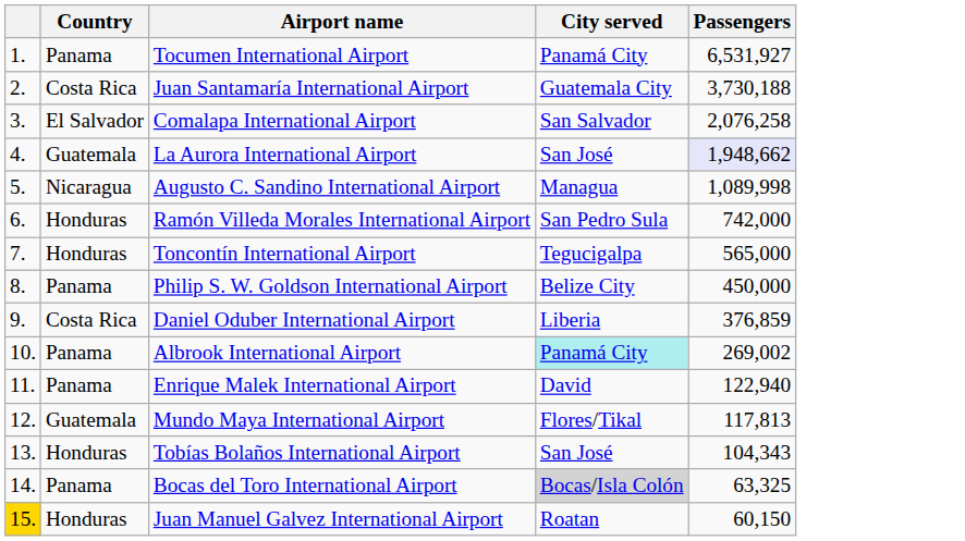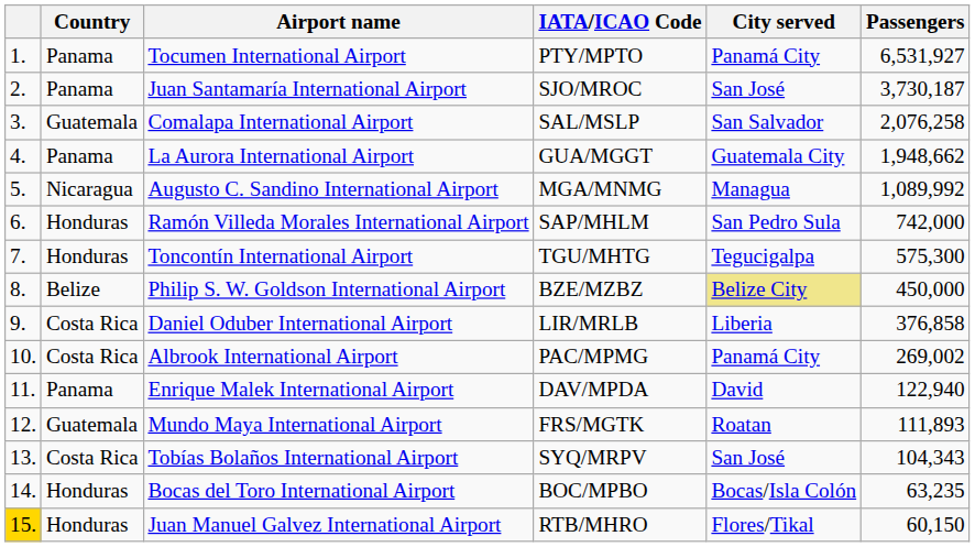+ column: IATA/ICAO Code | PTY/MPTO | SJO/MROC | SAL/MSLP | GUA/MGGT | MGA/MNMG | SAP/MHLM | TGU/MHTG | BZE/MZBZ | LIR/MRLB | PAC/MPMG | DAV/MPDA | FRS/MGTK | SYQ/MRPV | BOC/MPBO | RTB/MHRO
Juan Santamaría International Airport | Country: Costa Rica -> Panama
Juan Santamaría International Airport | City served: Guatemala City -> San José
Juan Santamaría International Airport | Passengers: 3,730,188 -> 3,730,187
Comalapa International Airport | Country: El Salvador -> Guatemala
La Aurora International Airport | Country: Guatemala -> Panama
La Aurora International Airport | City served: San José -> Guatemala City
La Aurora International Airport | Passengers: lavender background -> no background
Augusto C. Sandino International Airport | Passengers: 1,089,998 -> 1,089,992
Toncontín International Airport | Passengers: 565,000 -> 575,300
Philip S. W. Goldson International Airport | Country: Panama -> Belize
Philip S. W. Goldson International Airport | City served: no background -> khaki background
Daniel Oduber International Airport | Passengers: 376,859 -> 376,858
Albrook International Airport | Country: Panama -> Costa Rica
Albrook International Airport | City served: paleturquoise background -> no background
Mundo Maya International Airport | City served: Flores/Tikal -> Roatan
Mundo Maya International Airport | Passengers: 117,813 -> 111,893
Tobías Bolaños International Airport | Country: Honduras -> Costa Rica
Bocas del Toro International Airport | Country: Panama -> Honduras
Bocas del Toro International Airport | City served: lightgrey background -> no background
Bocas del Toro International Airport | Passengers: 63,325 -> 63,235
Juan Manuel Galvez International Airport | City served: Roatan -> Flores/Tikal
